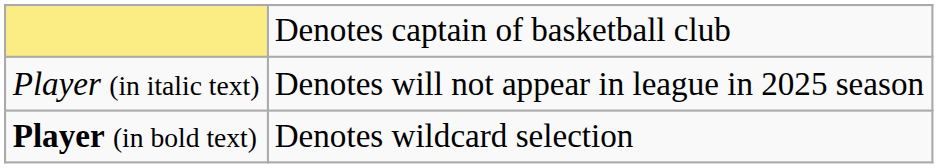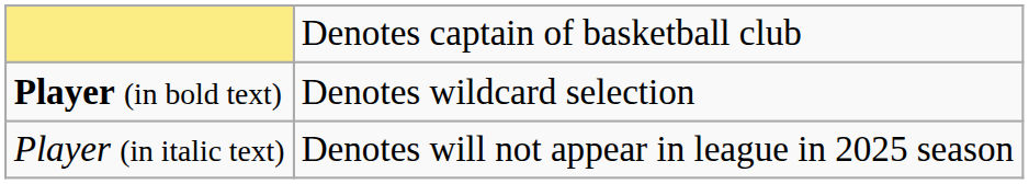rows swapped: Player (in bold text) <-> Player (in italic text)
